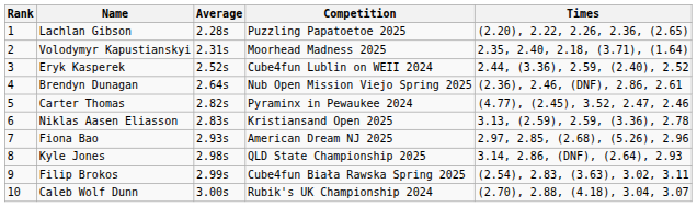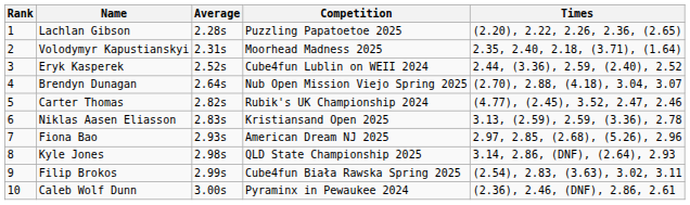Brendyn Dunagan | Times: (2.36), 2.46, (DNF), 2.86, 2.61 -> (2.70), 2.88, (4.18), 3.04, 3.07
Carter Thomas | Competition: Pyraminx in Pewaukee 2024 -> Rubik's UK Championship 2024
Caleb Wolf Dunn | Competition: Rubik's UK Championship 2024 -> Pyraminx in Pewaukee 2024
Caleb Wolf Dunn | Times: (2.70), 2.88, (4.18), 3.04, 3.07 -> (2.36), 2.46, (DNF), 2.86, 2.61
